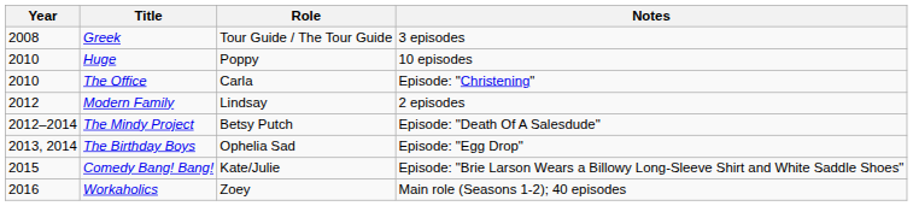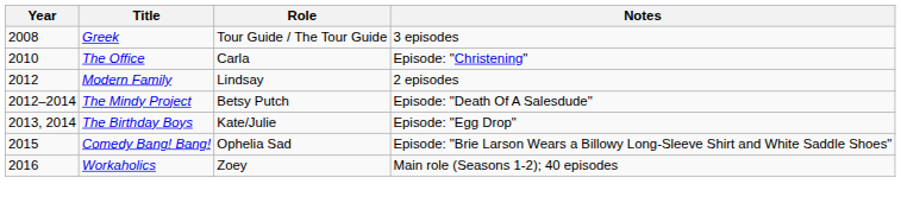- row: 2010 | Huge | Poppy | 10 episodes
The Birthday Boys | Role: Ophelia Sad -> Kate/Julie
Comedy Bang! Bang! | Role: Kate/Julie -> Ophelia Sad
